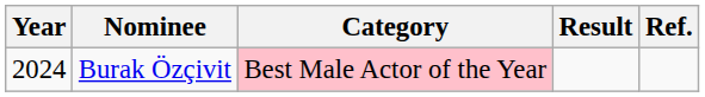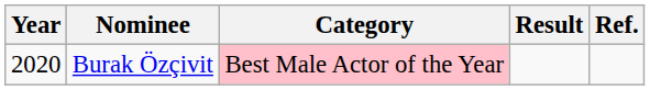Burak Özçivit | Year: 2024 -> 2020
